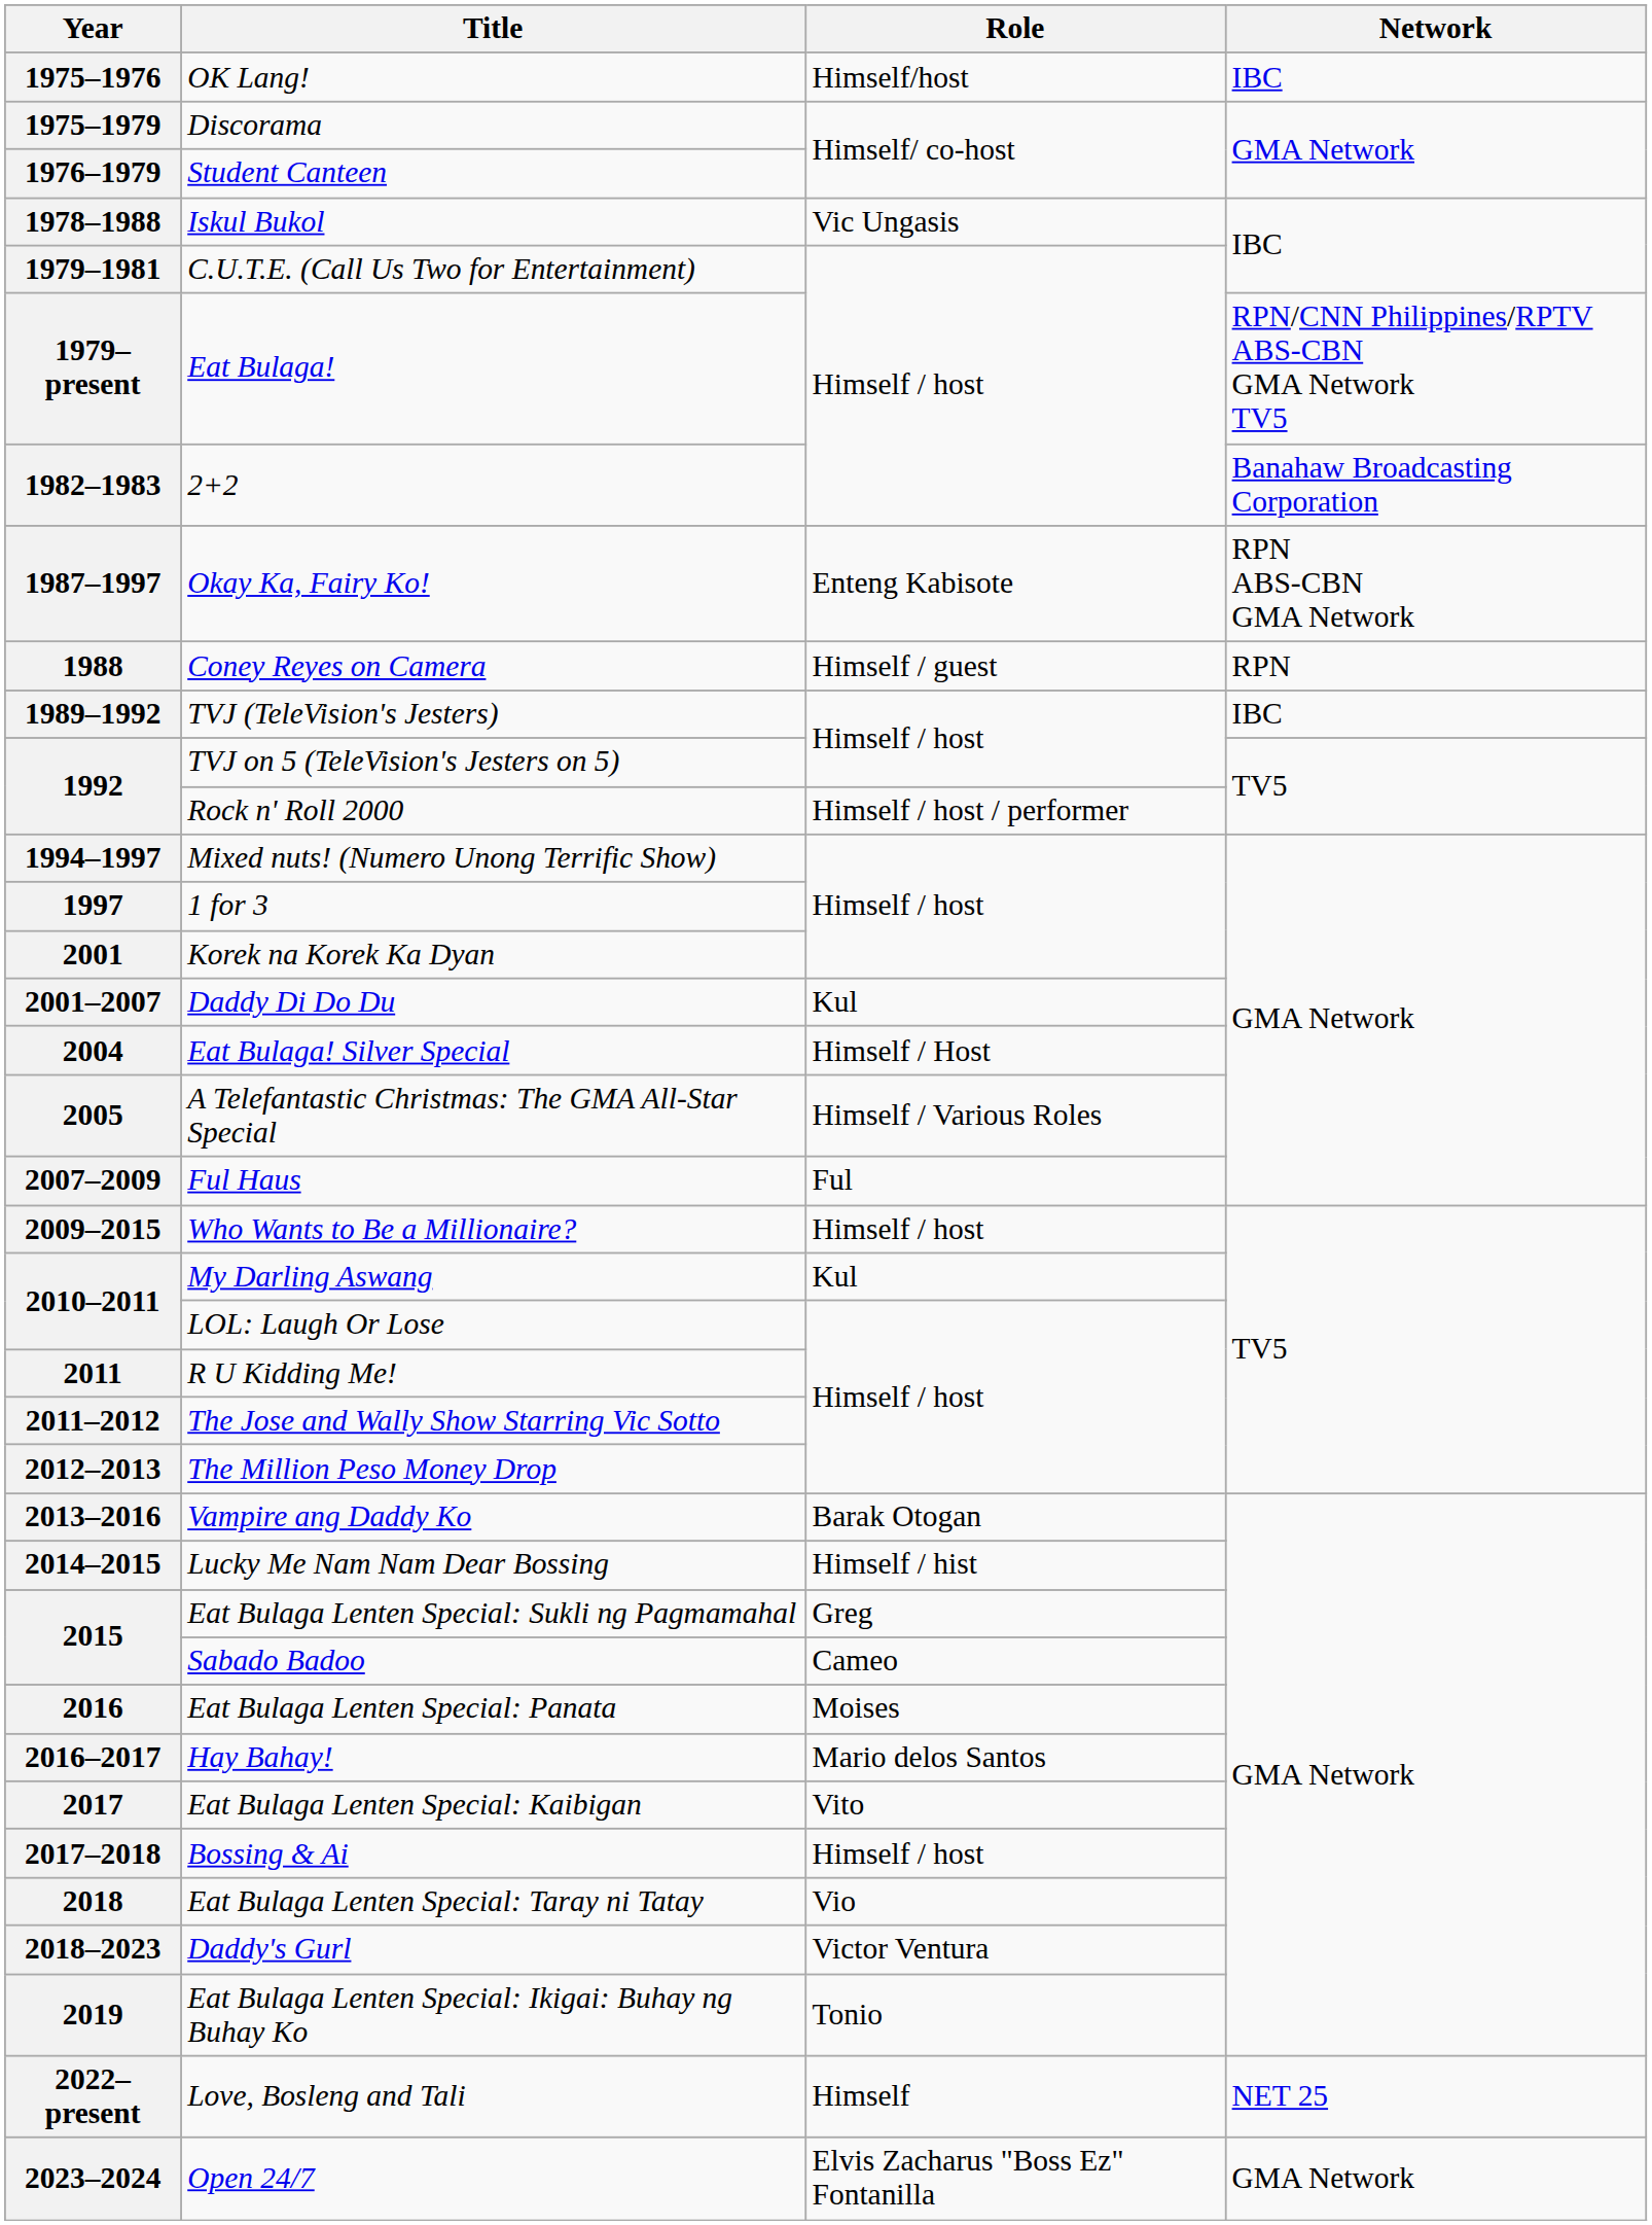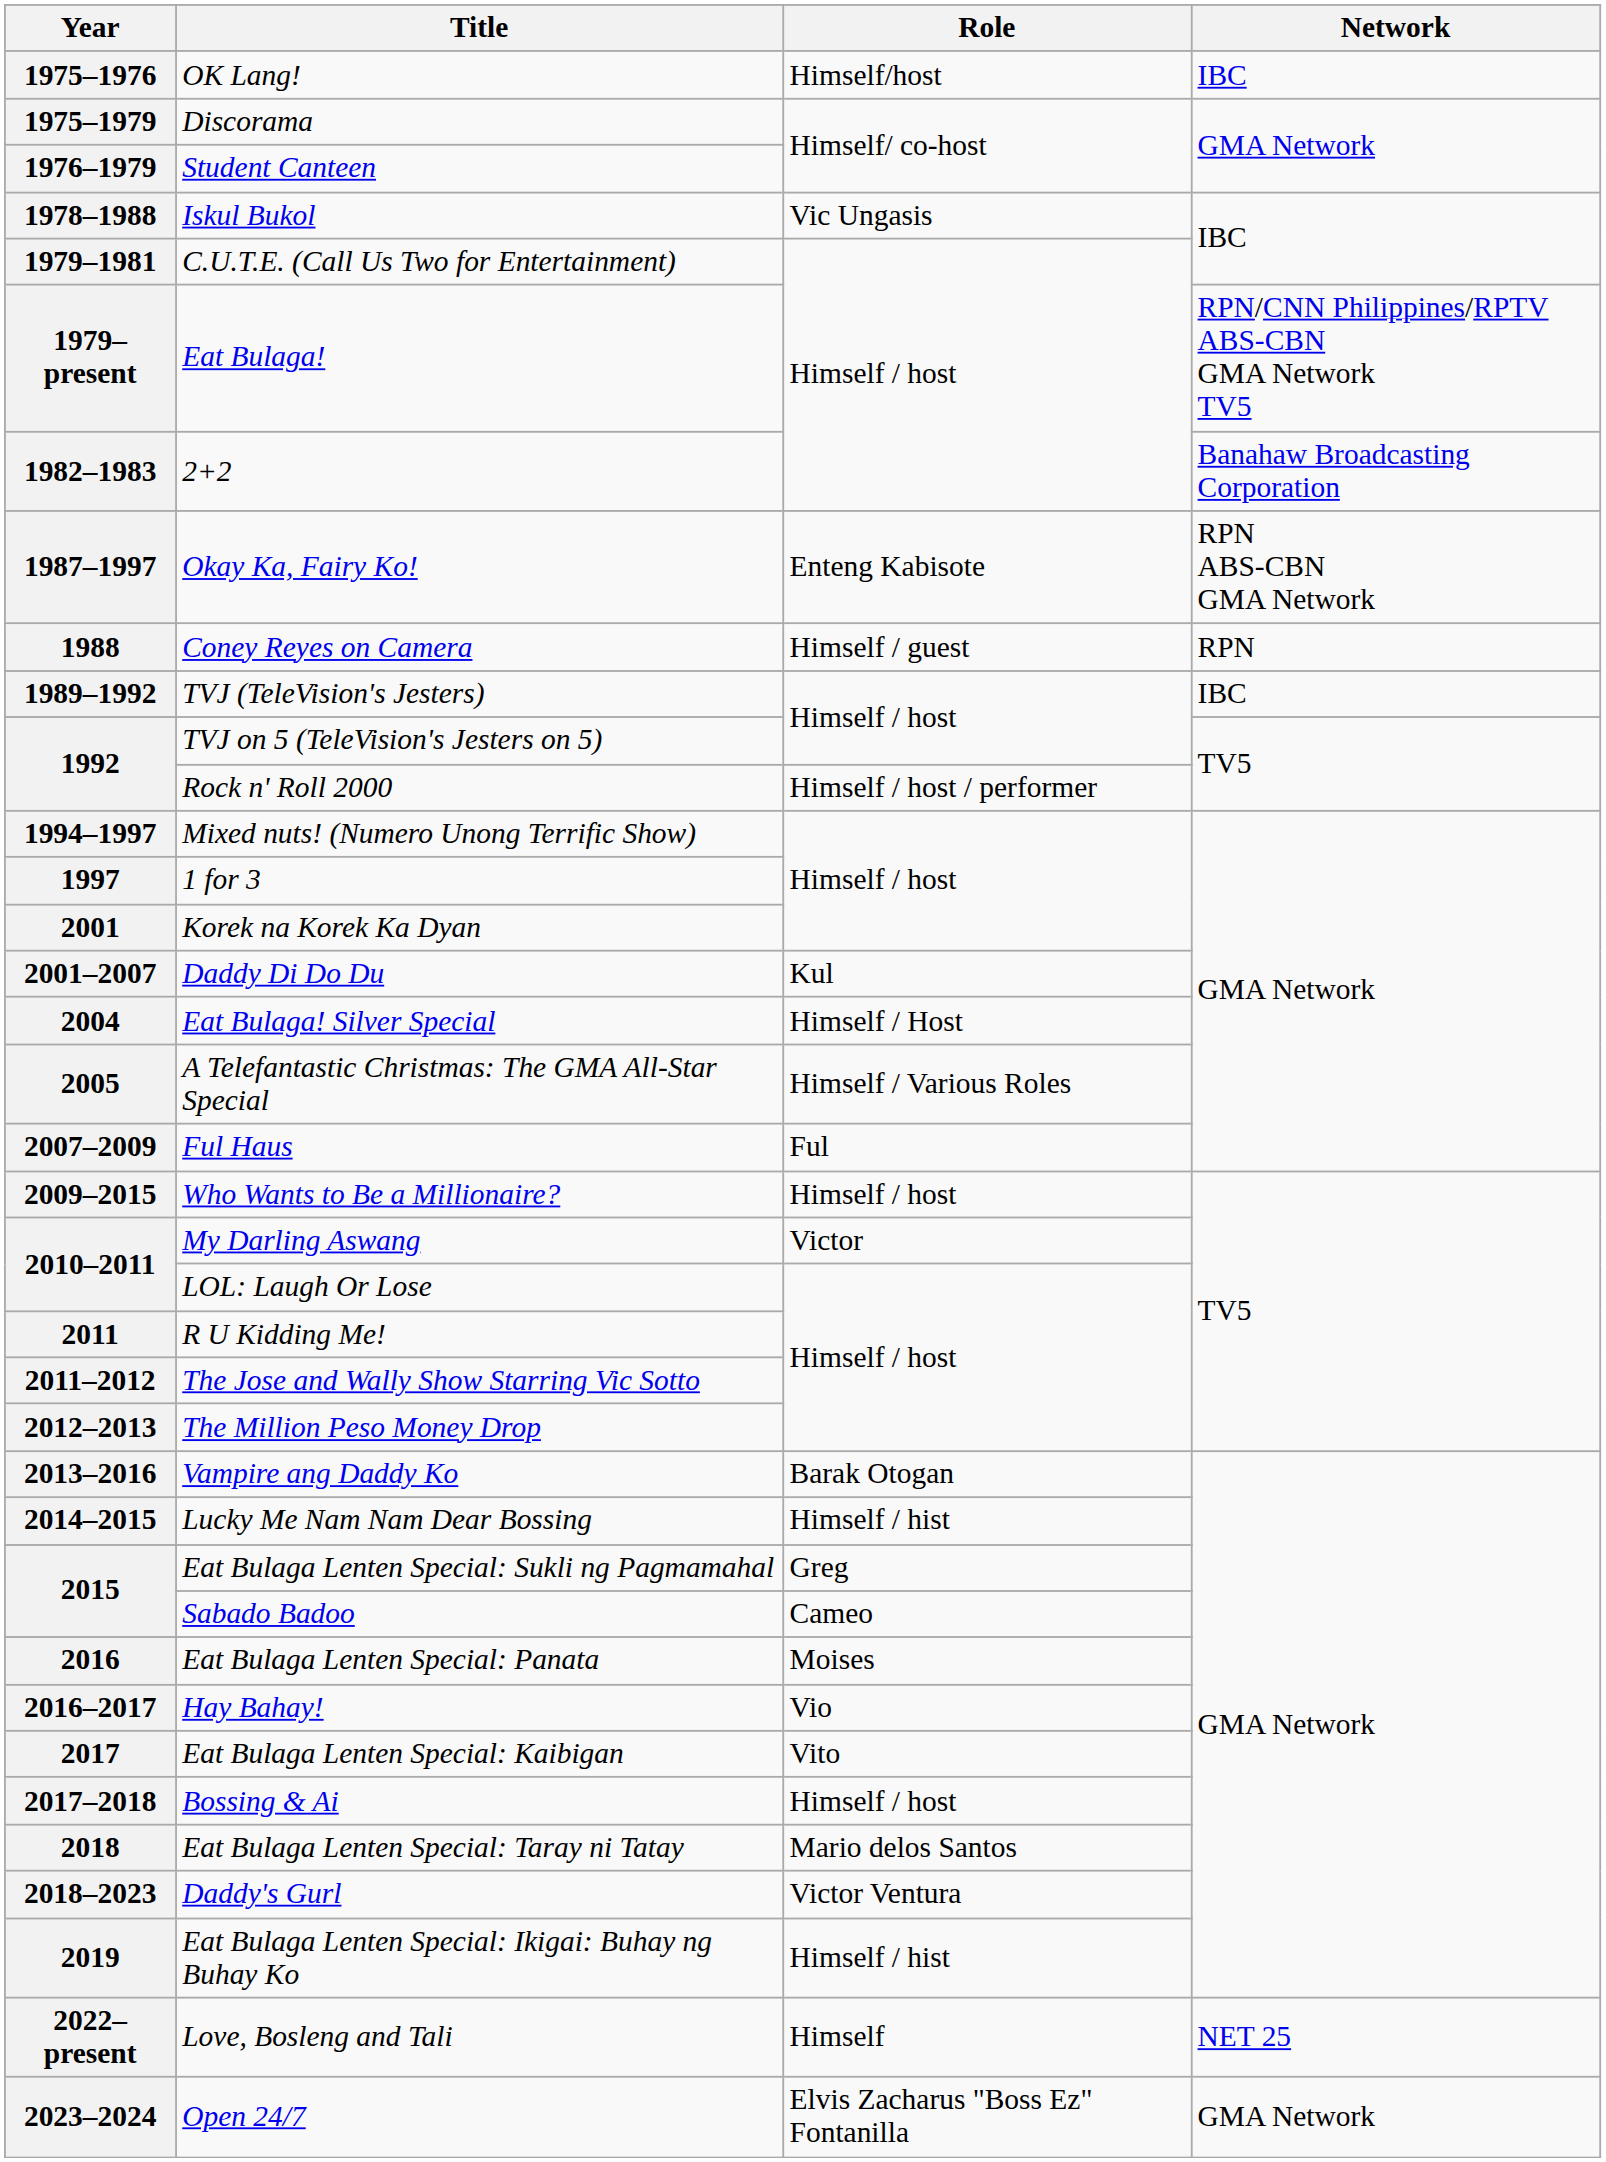2010–2011 / My Darling Aswang | Role: Kul -> Victor
2016–2017 | Role: Mario delos Santos -> Vio
2018 | Role: Vio -> Mario delos Santos
2019 | Role: Tonio -> Himself / hist
